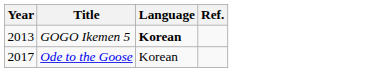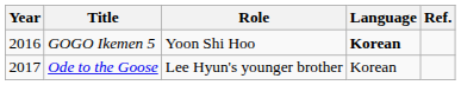+ column: Role | Yoon Shi Hoo | Lee Hyun's younger brother
GOGO Ikemen 5 | Year: 2013 -> 2016
